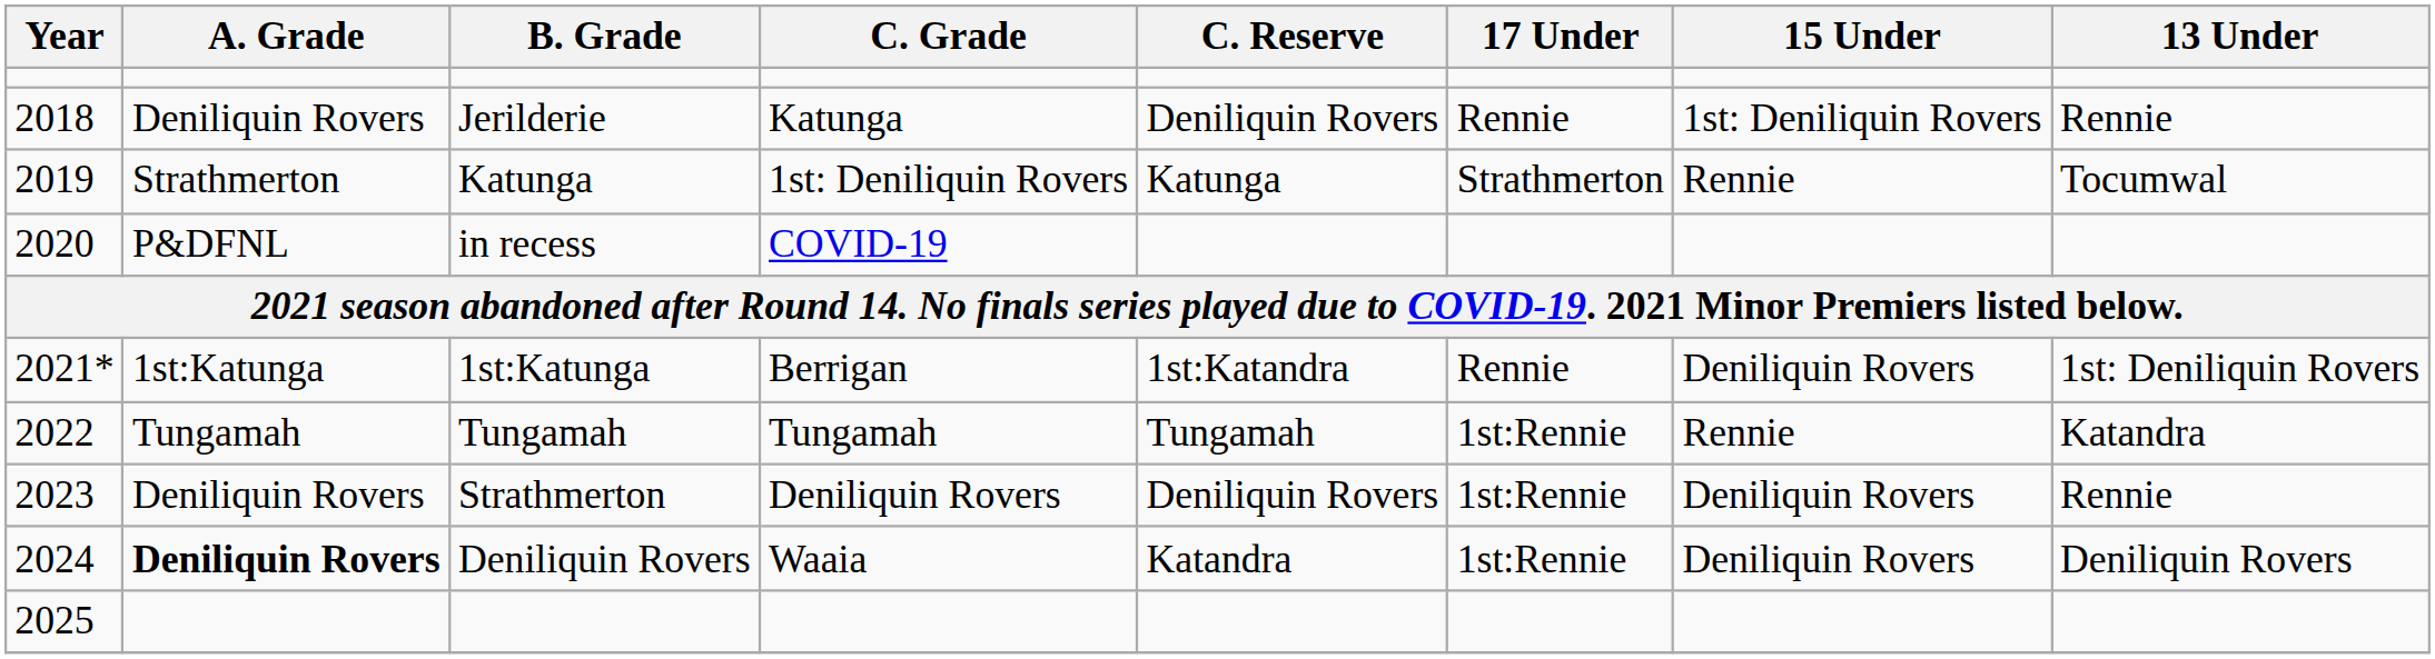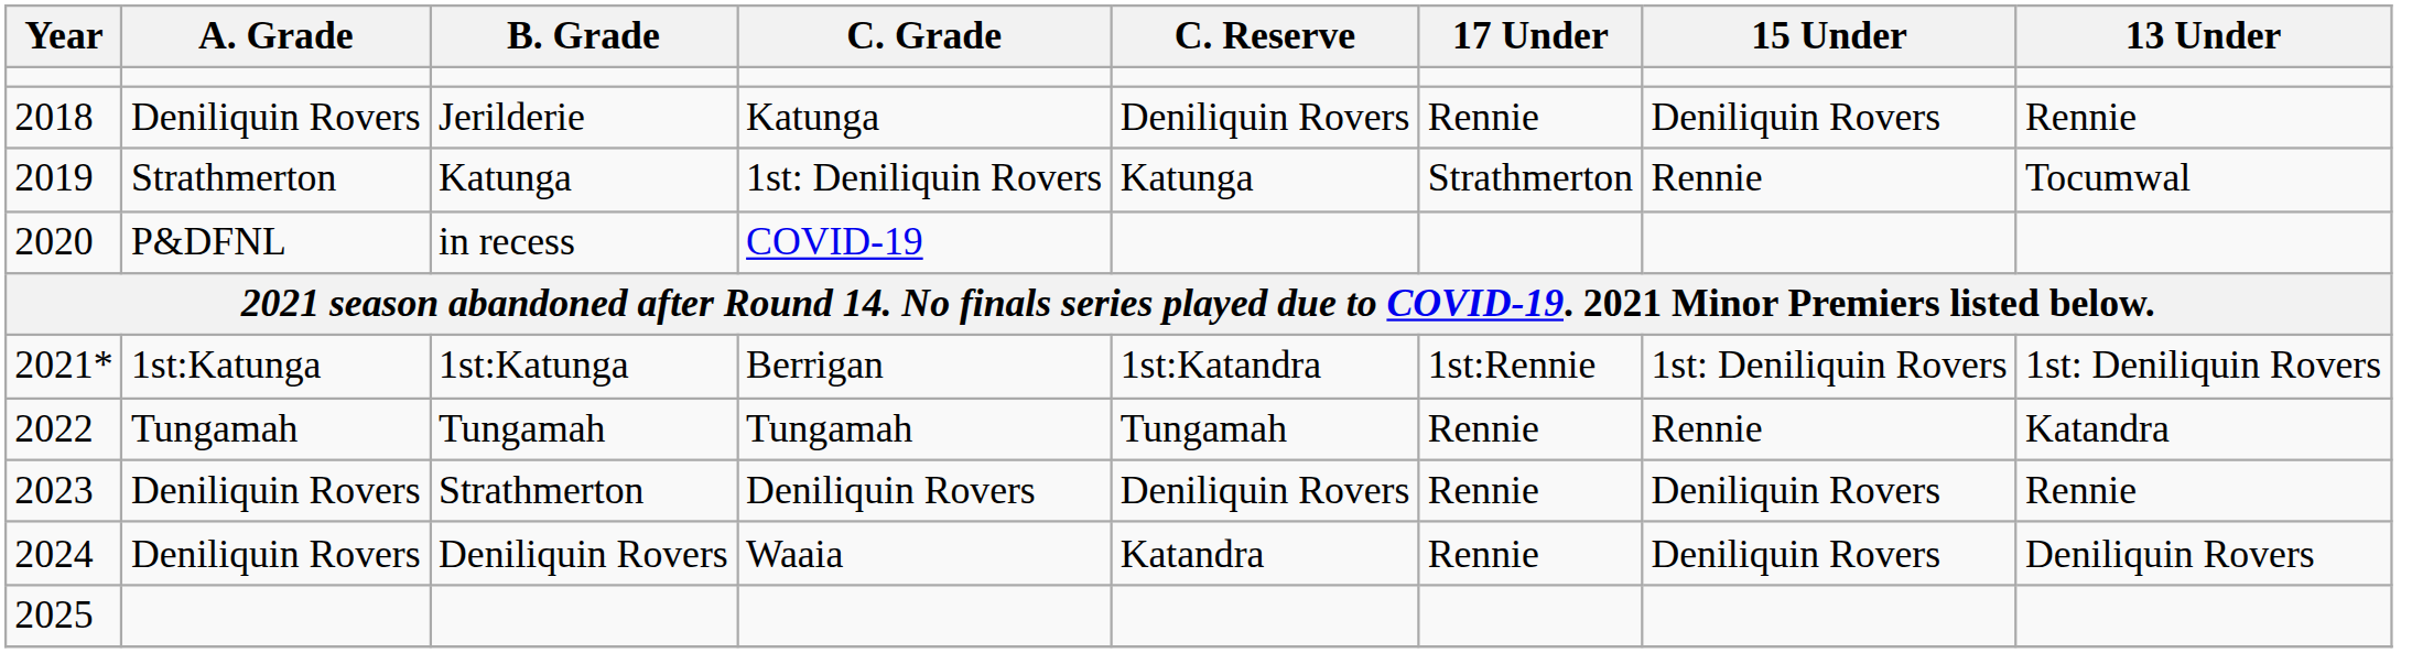2018 | 15 Under: 1st: Deniliquin Rovers -> Deniliquin Rovers
2021* | 17 Under: Rennie -> 1st:Rennie
2021* | 15 Under: Deniliquin Rovers -> 1st: Deniliquin Rovers
2022 | 17 Under: 1st:Rennie -> Rennie
2023 | 17 Under: 1st:Rennie -> Rennie
2024 | A. Grade: bold -> normal
2024 | 17 Under: 1st:Rennie -> Rennie
